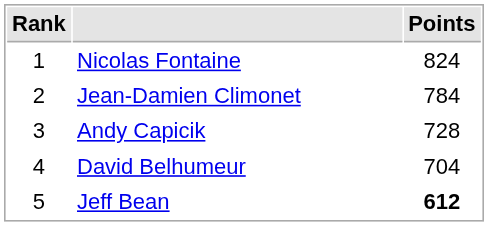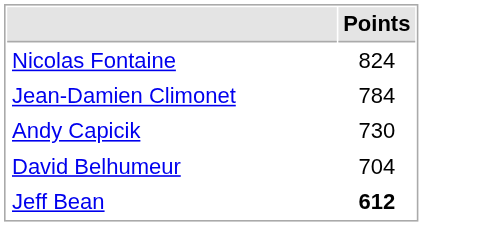- column: Rank | 1 | 2 | 3 | 4 | 5
Andy Capicik | Points: 728 -> 730
